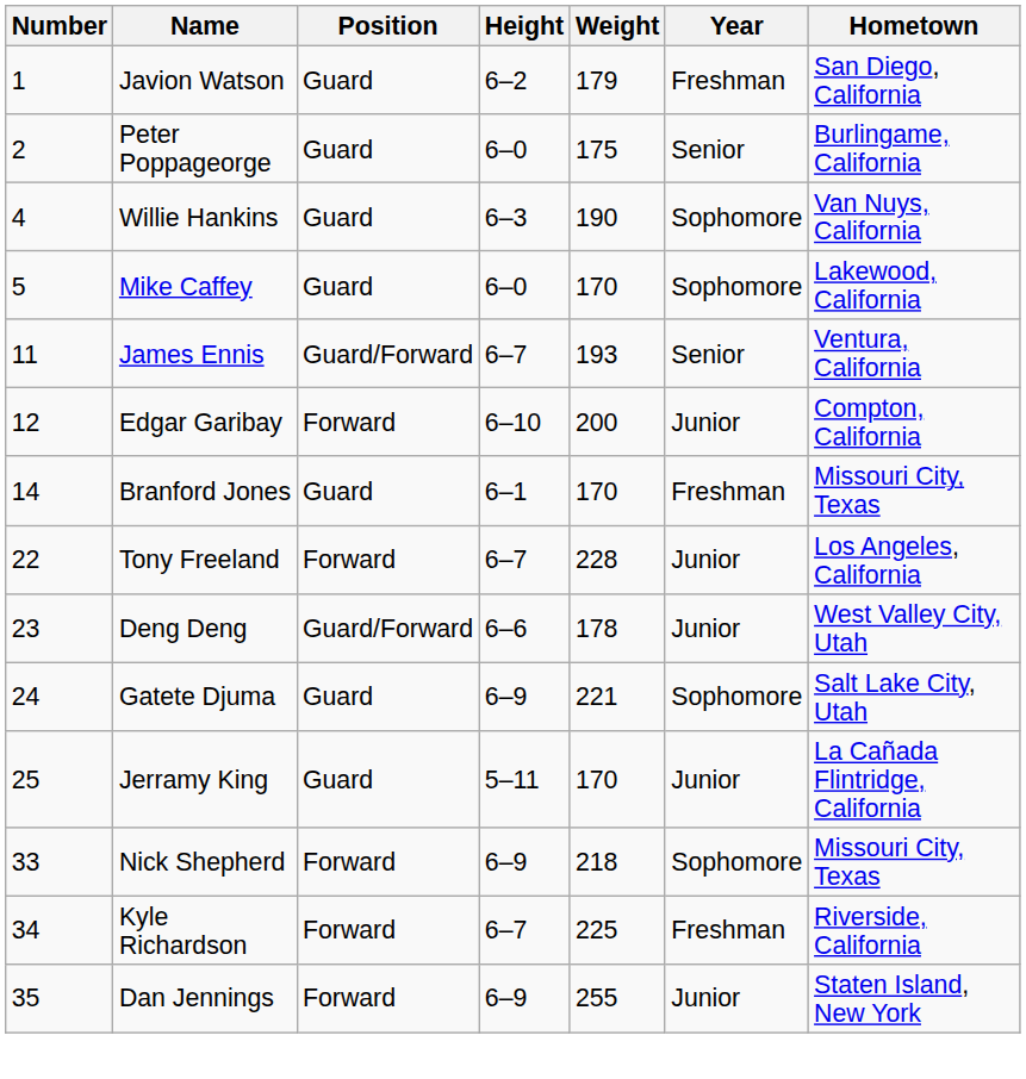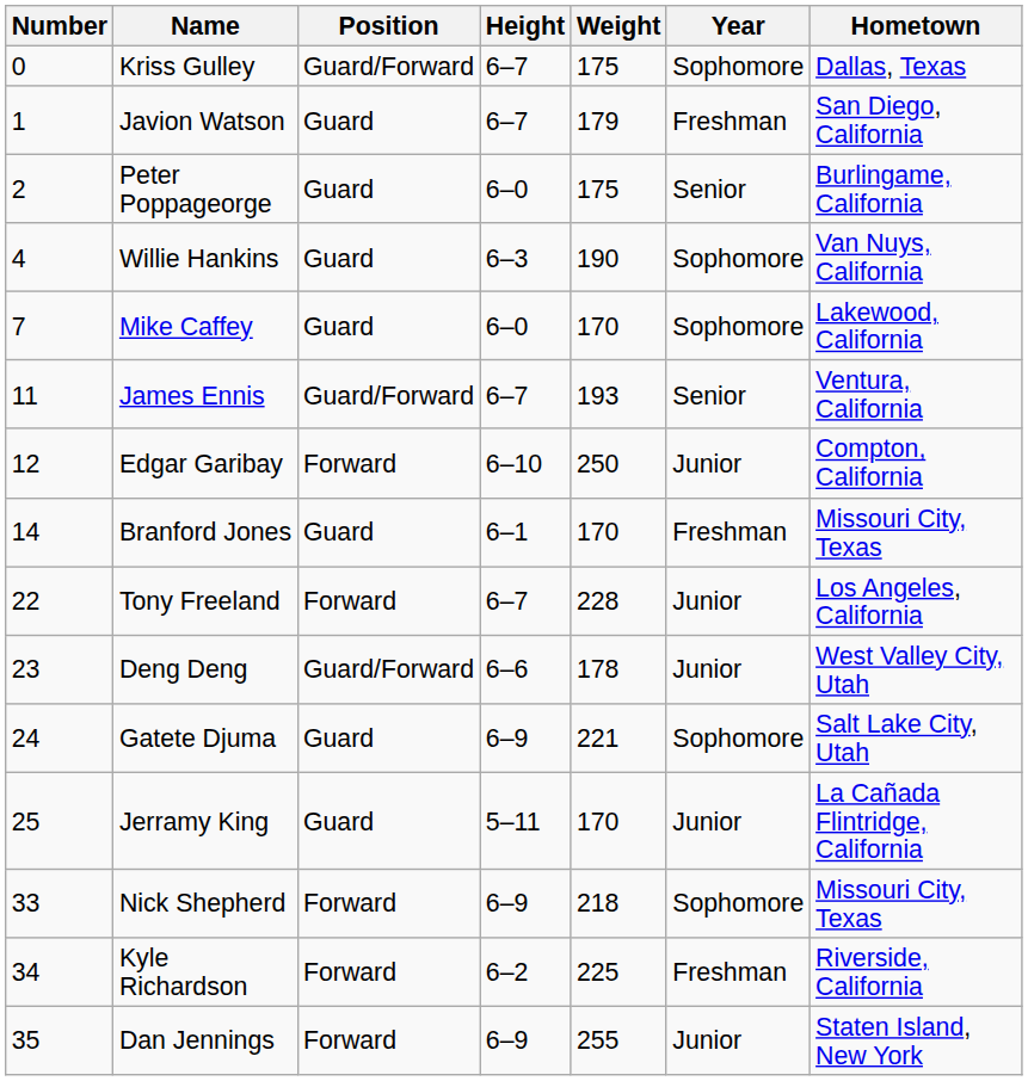+ row: 0 | Kriss Gulley | Guard/Forward | 6–7 | 175 | Sophomore | Dallas, Texas
Javion Watson | Height: 6–2 -> 6–7
Mike Caffey | Number: 5 -> 7
Edgar Garibay | Weight: 200 -> 250
Kyle Richardson | Height: 6–7 -> 6–2
